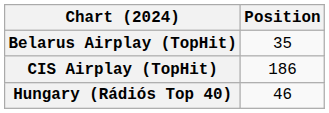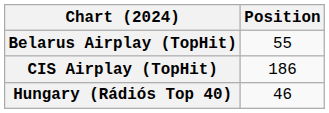Belarus Airplay (TopHit) | Position: 35 -> 55
